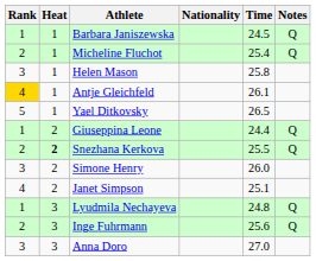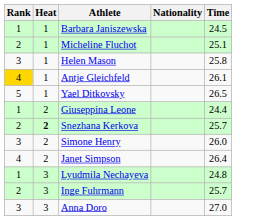- column: Notes | Q | Q | Q | Q | Q | Q
Micheline Fluchot | Time: 25.4 -> 25.1
Snezhana Kerkova | Time: 25.5 -> 25.7
Janet Simpson | Time: 25.1 -> 26.4
Inge Fuhrmann | Time: 25.6 -> 25.7
